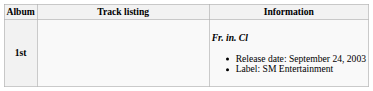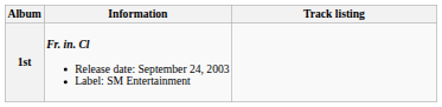columns swapped: Information <-> Track listing
